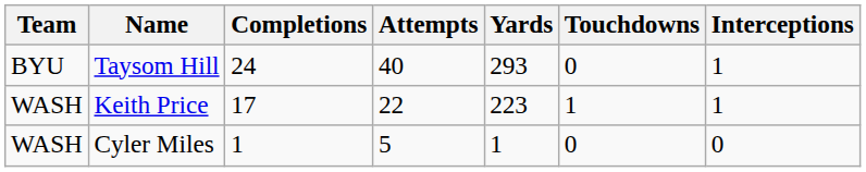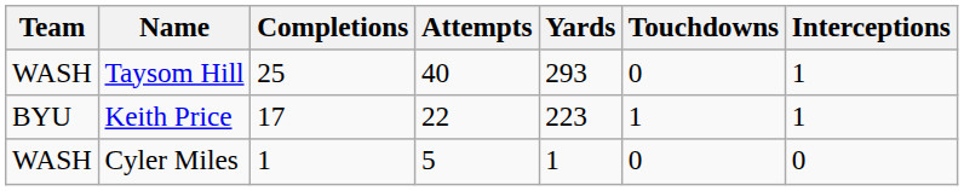Taysom Hill | Team: BYU -> WASH
Taysom Hill | Completions: 24 -> 25
Keith Price | Team: WASH -> BYU
